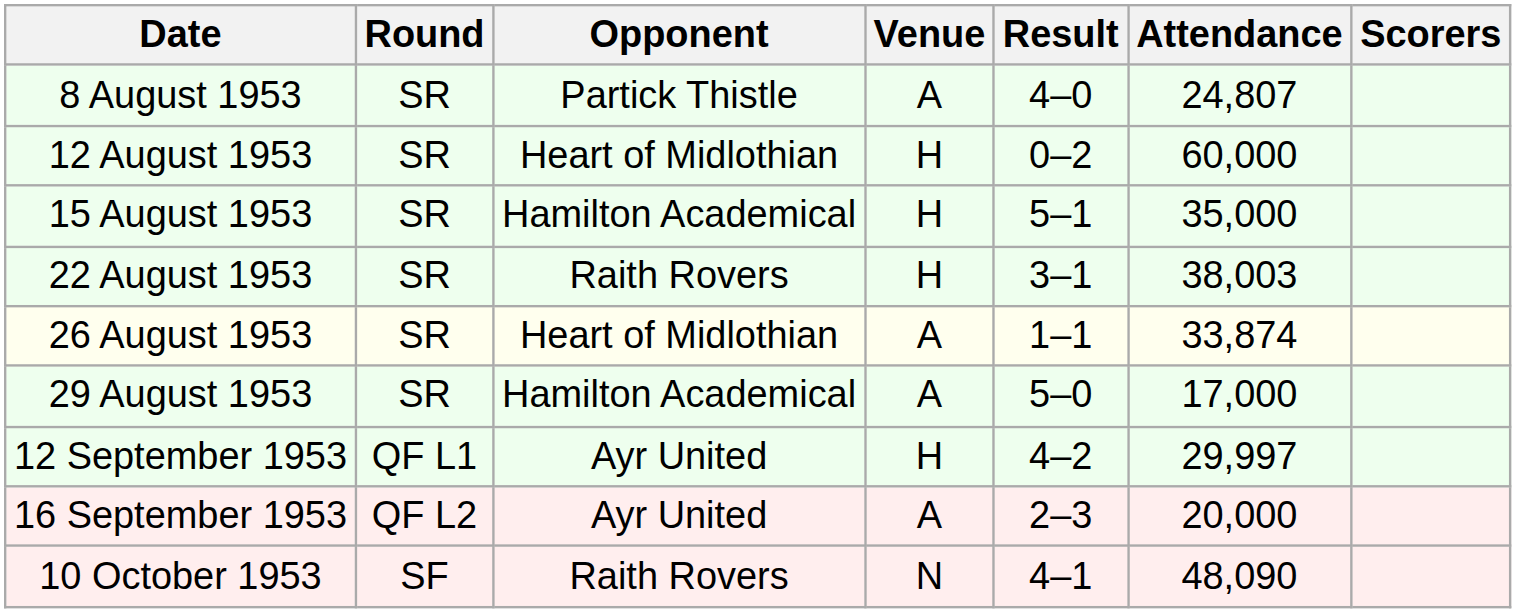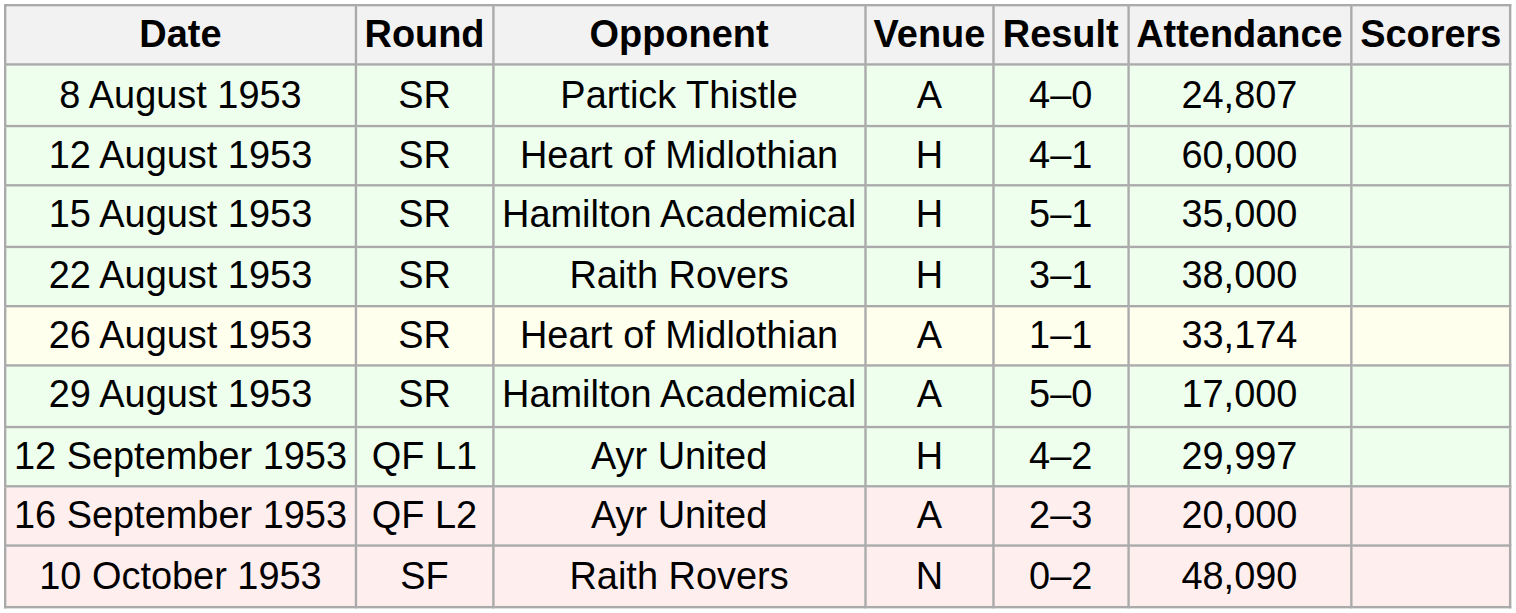12 August 1953 | Result: 0–2 -> 4–1
22 August 1953 | Attendance: 38,003 -> 38,000
26 August 1953 | Attendance: 33,874 -> 33,174
10 October 1953 | Result: 4–1 -> 0–2
